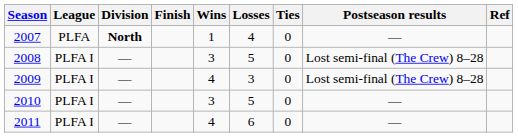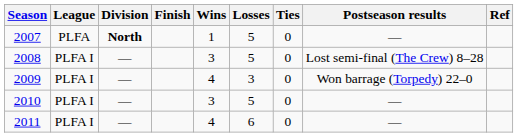2007 | Losses: 4 -> 5
2009 | Postseason results: Lost semi-final (The Crew) 8–28 -> Won barrage (Torpedy) 22–0
